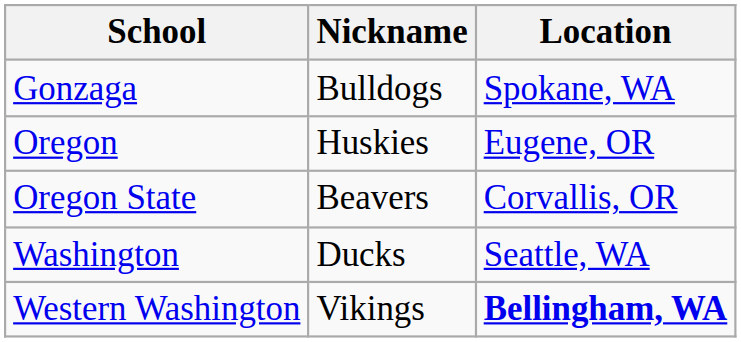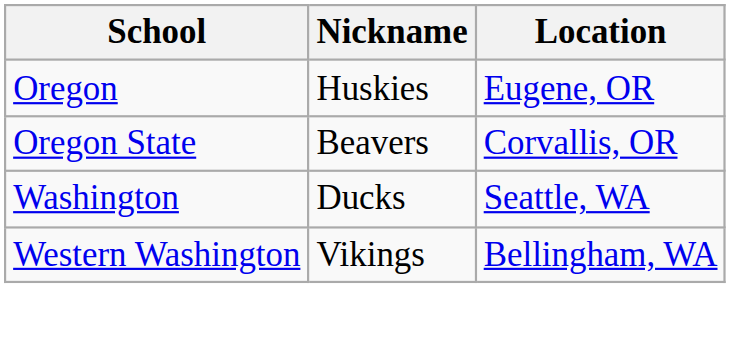- row: Gonzaga | Bulldogs | Spokane, WA
Western Washington | Location: bold -> normal
